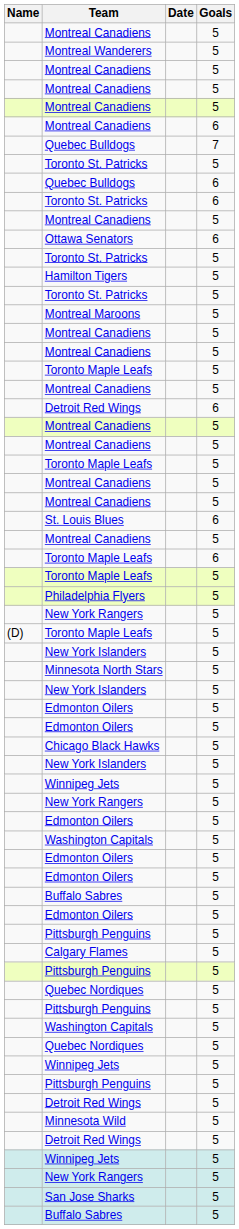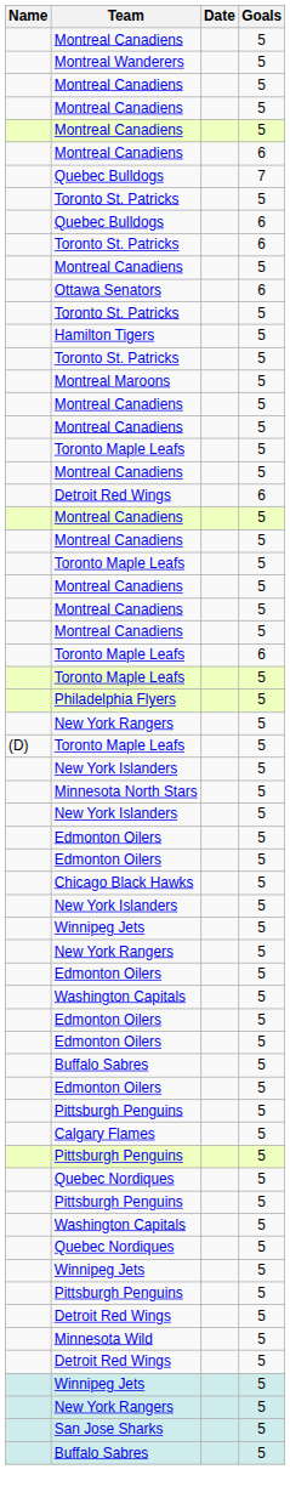- row: St. Louis Blues | 6
